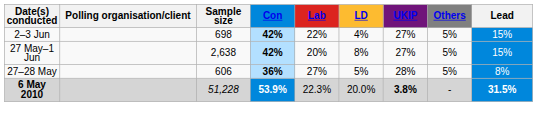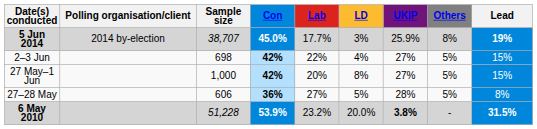+ row: 5 Jun 2014 | 2014 by-election | 38,707 | 45.0% | 17.7% | 3% | 25.9% | 8% | 19%
27 May–1 Jun | Sample size: 2,638 -> 1,000
6 May 2010 | Lab: 22.3% -> 23.2%
